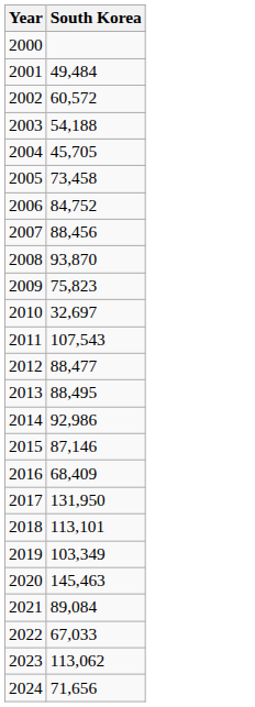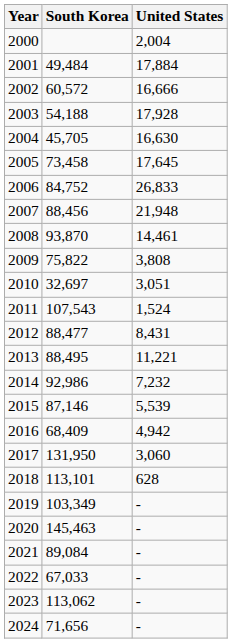+ column: United States | 2,004 | 17,884 | 16,666 | 17,928 | 16,630 | 17,645 | 26,833 | 21,948 | 14,461 | 3,808 | 3,051 | 1,524 | 8,431 | 11,221 | 7,232 | 5,539 | 4,942 | 3,060 | 628 | - | - | - | - | - | -
2009 | South Korea: 75,823 -> 75,822
